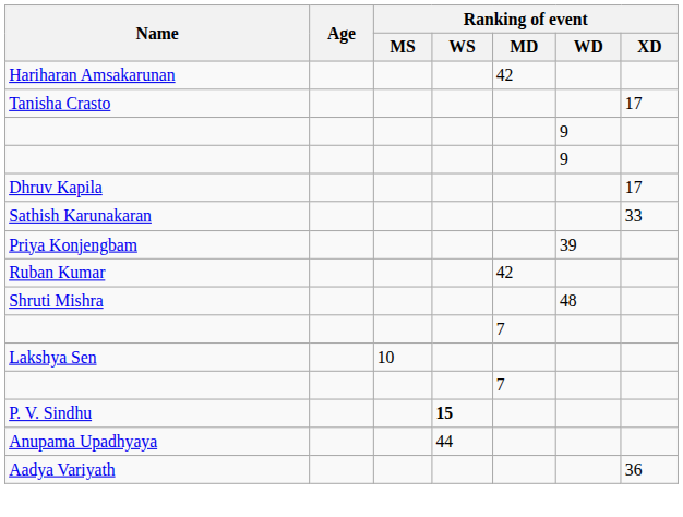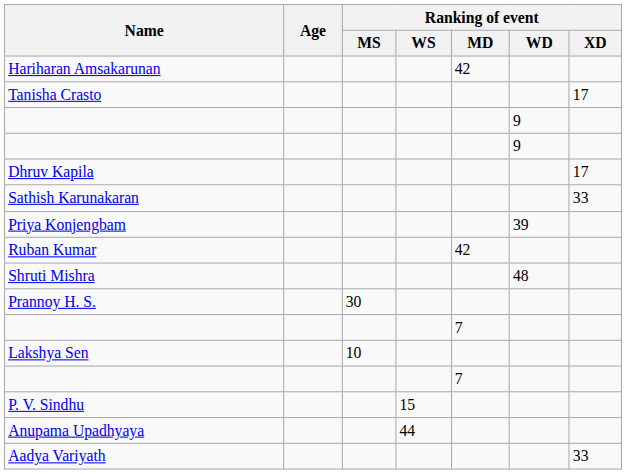+ row: Prannoy H. S. | 30
P. V. Sindhu | Ranking of event / WS: bold -> normal
Aadya Variyath | Ranking of event / XD: 36 -> 33
